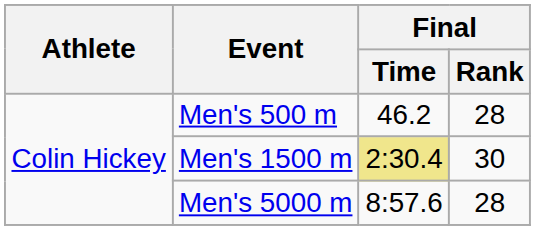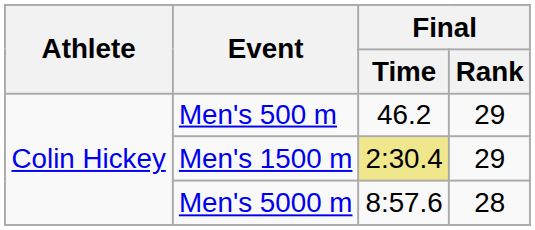Men's 500 m | Final / Rank: 28 -> 29
Men's 1500 m | Final / Rank: 30 -> 29
